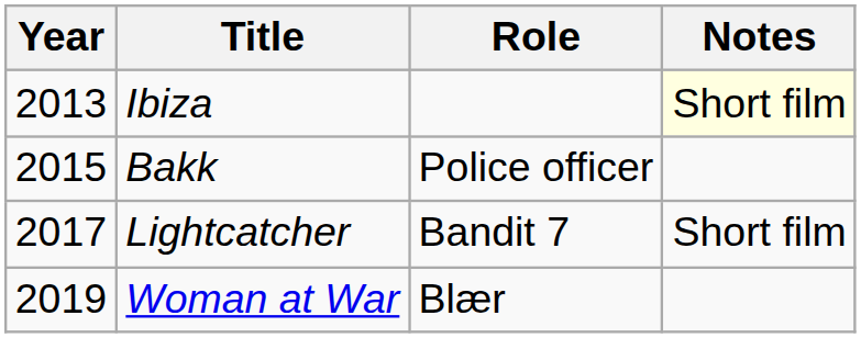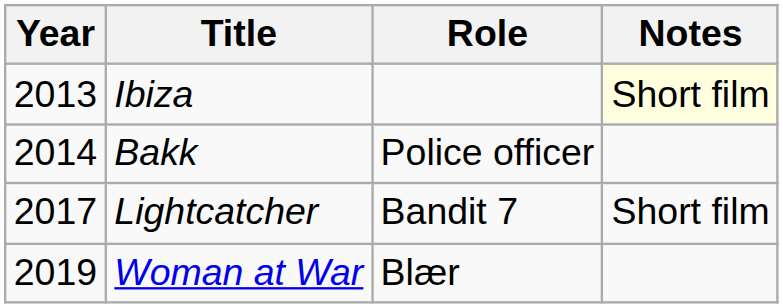Bakk | Year: 2015 -> 2014
